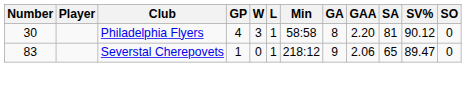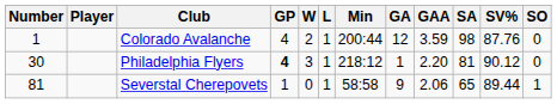+ row: 1 | Colorado Avalanche | 4 | 2 | 1 | 200:44 | 12 | 3.59 | 98 | 87.76 | 0
Philadelphia Flyers | GP: normal -> bold
Philadelphia Flyers | Min: 58:58 -> 218:12
Philadelphia Flyers | GA: 8 -> 1
Severstal Cherepovets | Number: 83 -> 81
Severstal Cherepovets | Min: 218:12 -> 58:58
Severstal Cherepovets | SV%: 89.47 -> 89.44
Severstal Cherepovets | SO: 0 -> 1
